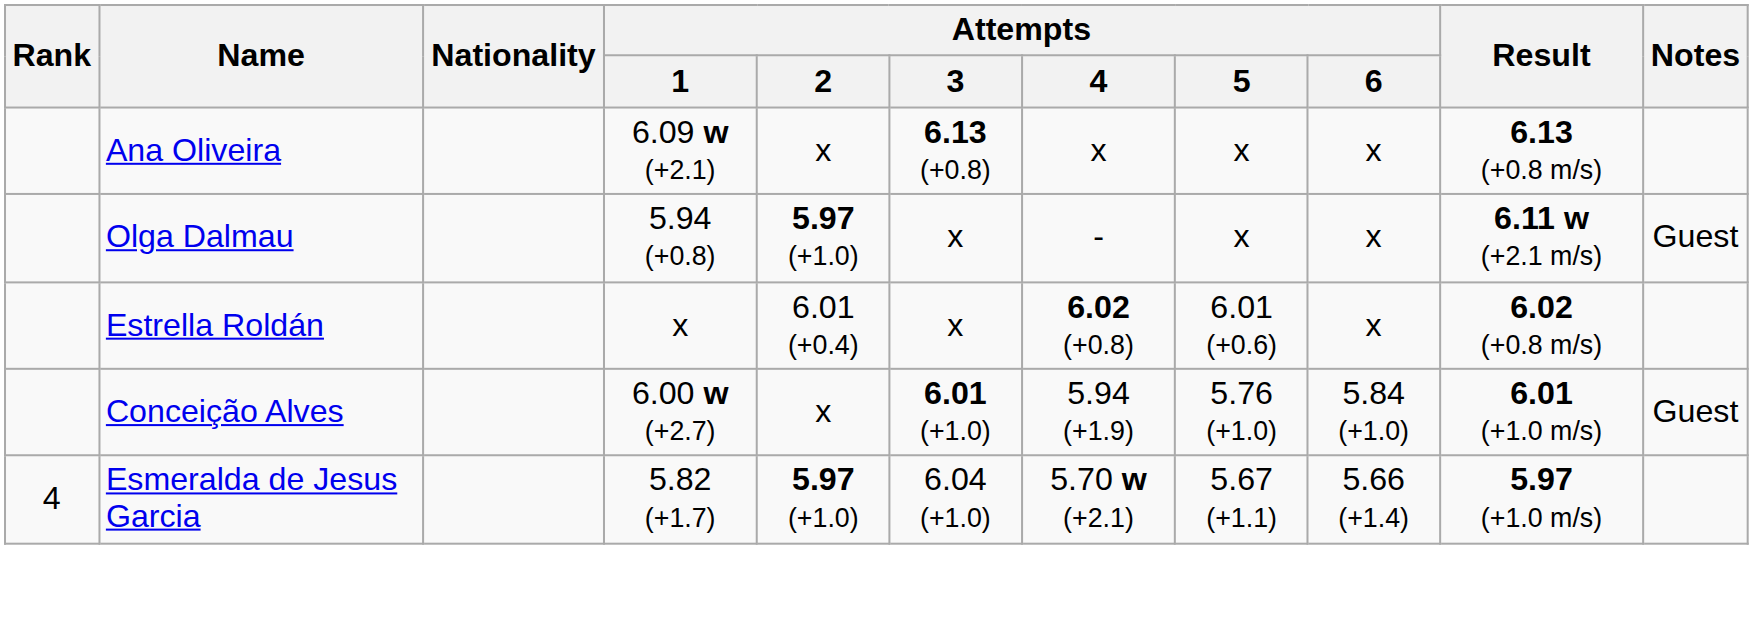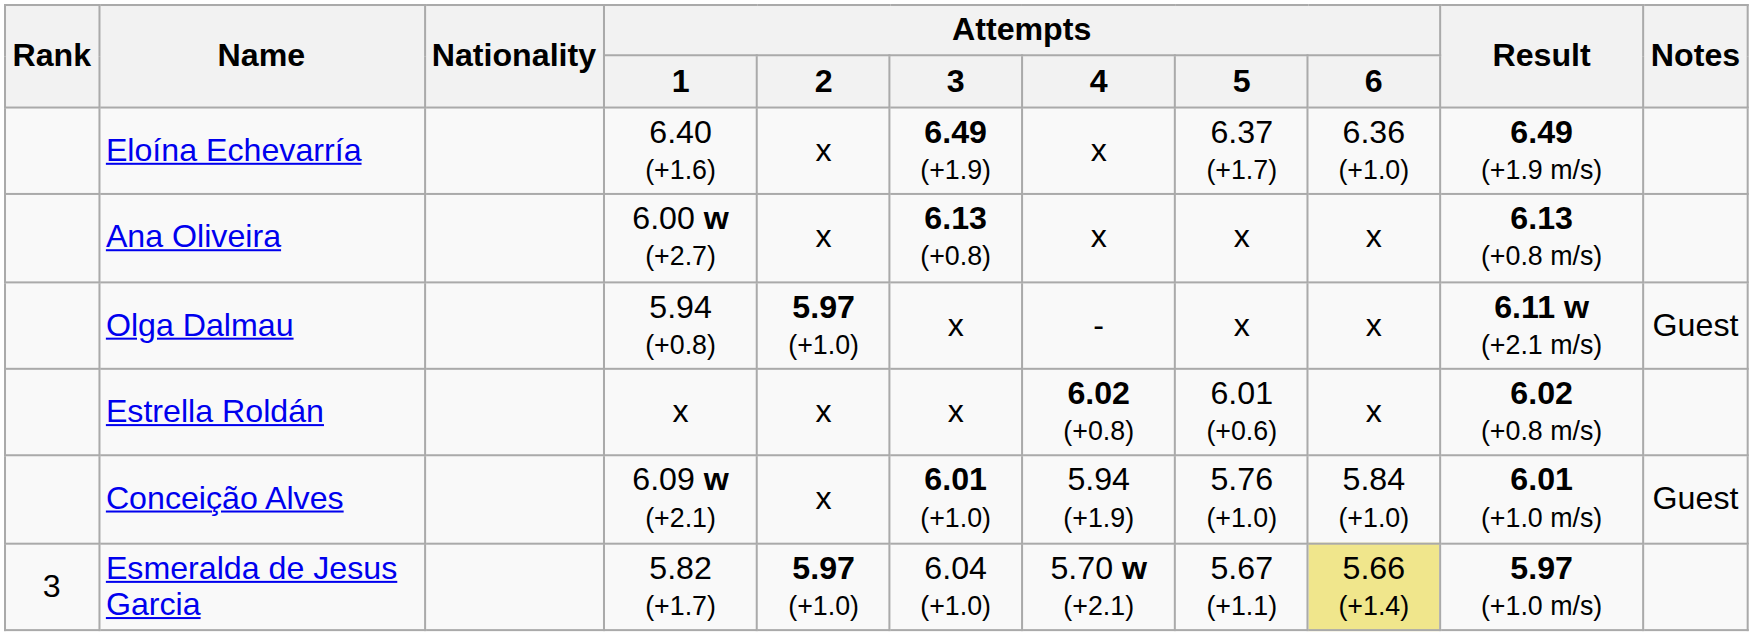+ row: Eloína Echevarría | 6.40 (+1.6) | x | 6.49 (+1.9) | x | 6.37 (+1.7) | 6.36 (+1.0) | 6.49 (+1.9 m/s)
Ana Oliveira | Attempts / 1: 6.09 w (+2.1) -> 6.00 w (+2.7)
Estrella Roldán | Attempts / 2: 6.01 (+0.4) -> x
Conceição Alves | Attempts / 1: 6.00 w (+2.7) -> 6.09 w (+2.1)
Esmeralda de Jesus Garcia | Rank: 4 -> 3
Esmeralda de Jesus Garcia | Attempts / 6: no background -> khaki background
